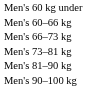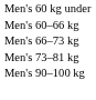- row: Men's 81–90 kg
